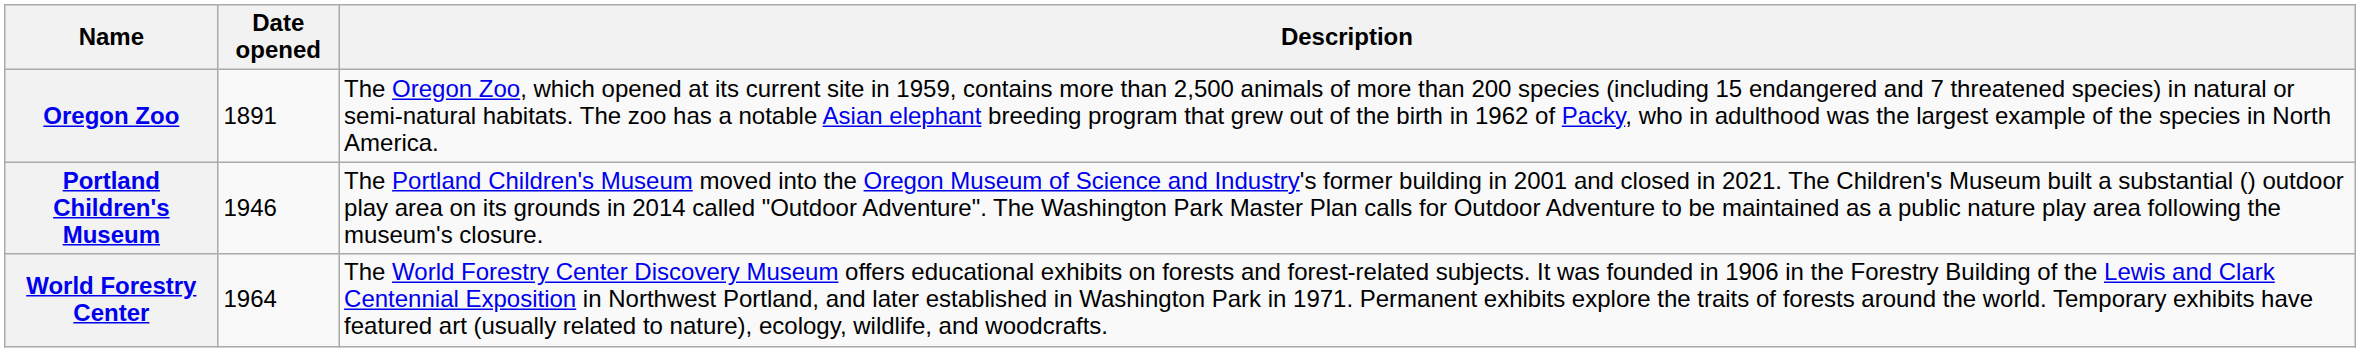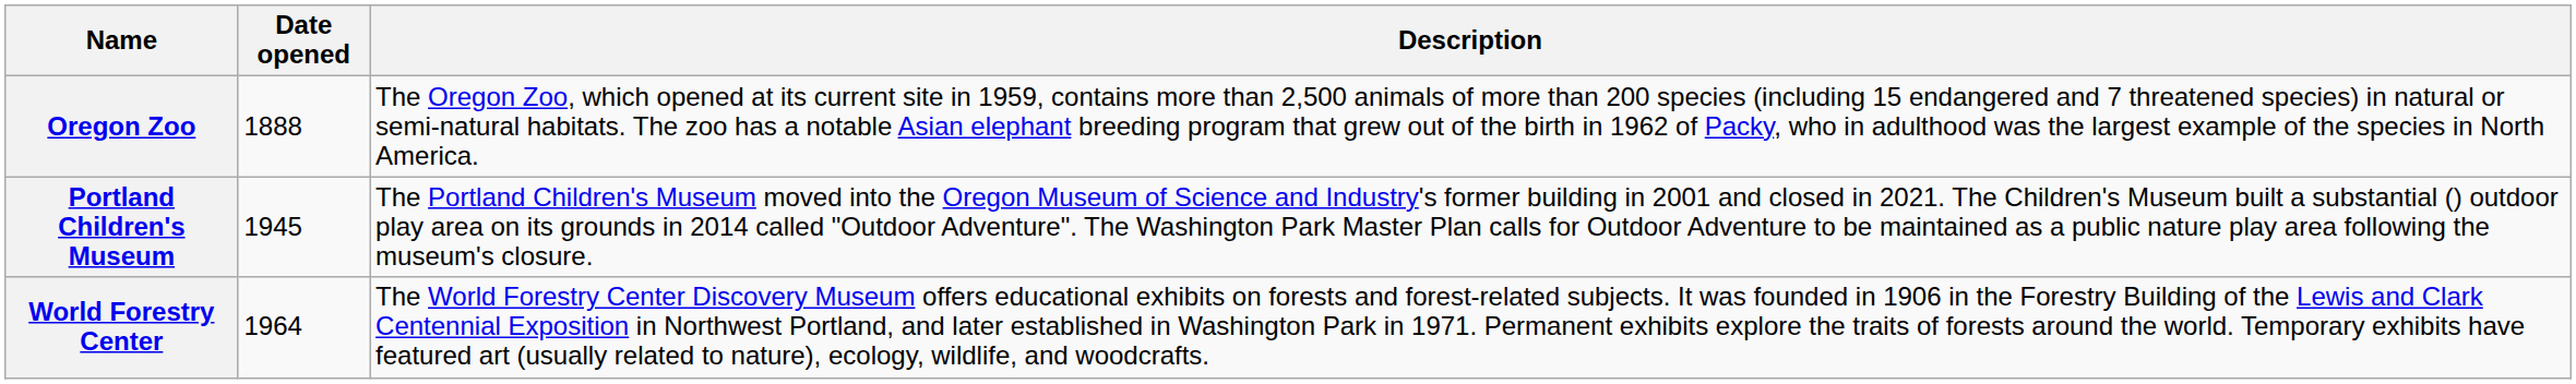Oregon Zoo | Date opened: 1891 -> 1888
Portland Children's Museum | Date opened: 1946 -> 1945
